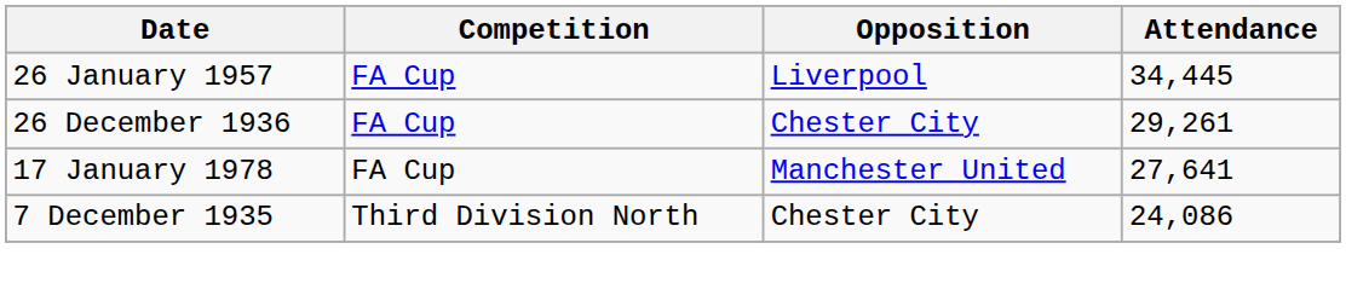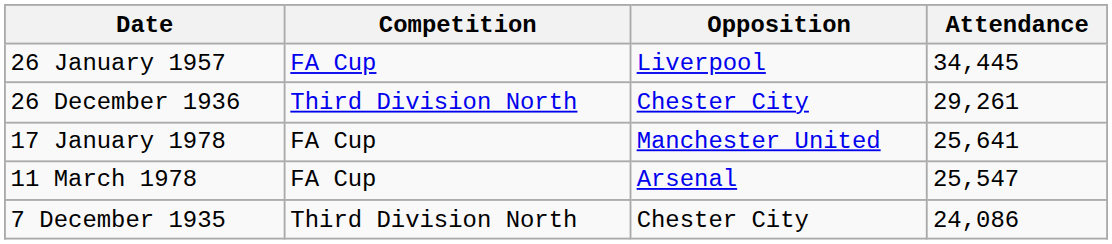26 December 1936 | Competition: FA Cup -> Third Division North
17 January 1978 | Attendance: 27,641 -> 25,641
+ row: 11 March 1978 | FA Cup | Arsenal | 25,547
